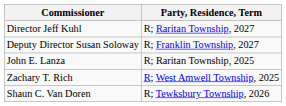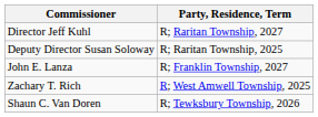Deputy Director Susan Soloway | Party, Residence, Term: R; Franklin Township, 2027 -> R; Raritan Township, 2025
John E. Lanza | Party, Residence, Term: R; Raritan Township, 2025 -> R; Franklin Township, 2027
